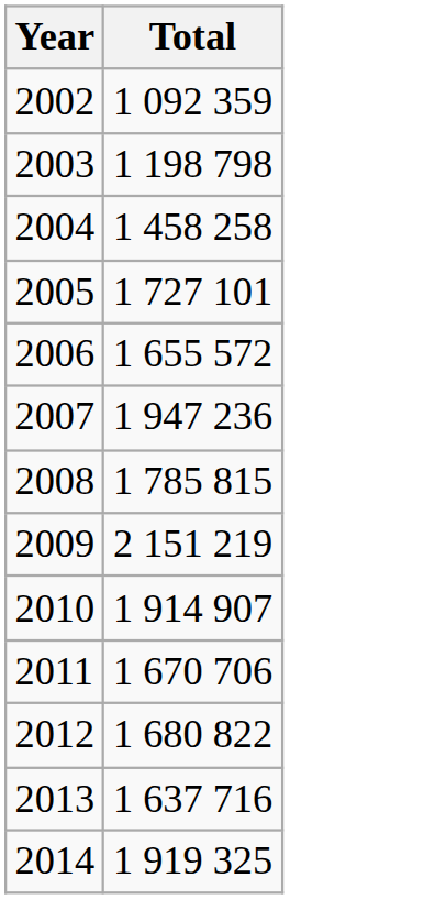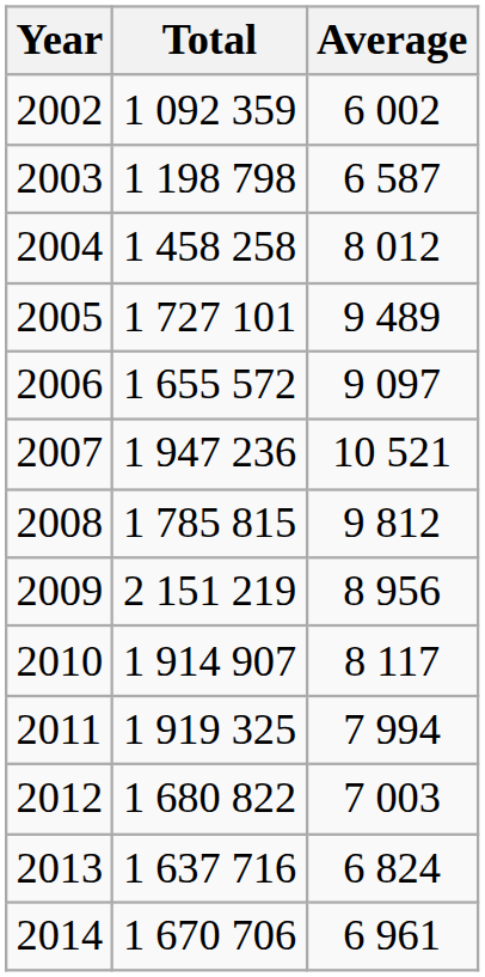+ column: Average | 6 002 | 6 587 | 8 012 | 9 489 | 9 097 | 10 521 | 9 812 | 8 956 | 8 117 | 7 994 | 7 003 | 6 824 | 6 961
2011 | Total: 1 670 706 -> 1 919 325
2014 | Total: 1 919 325 -> 1 670 706
